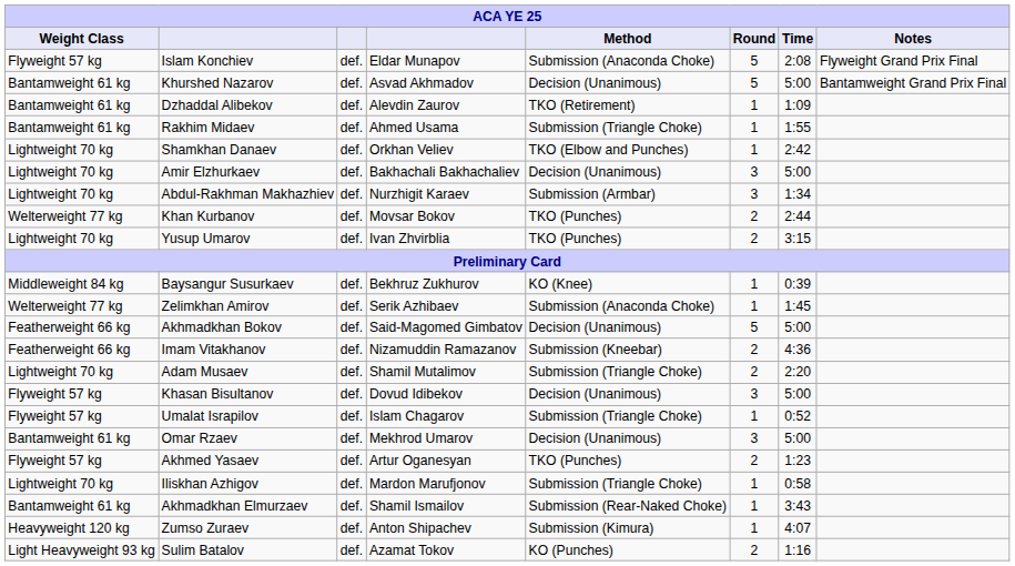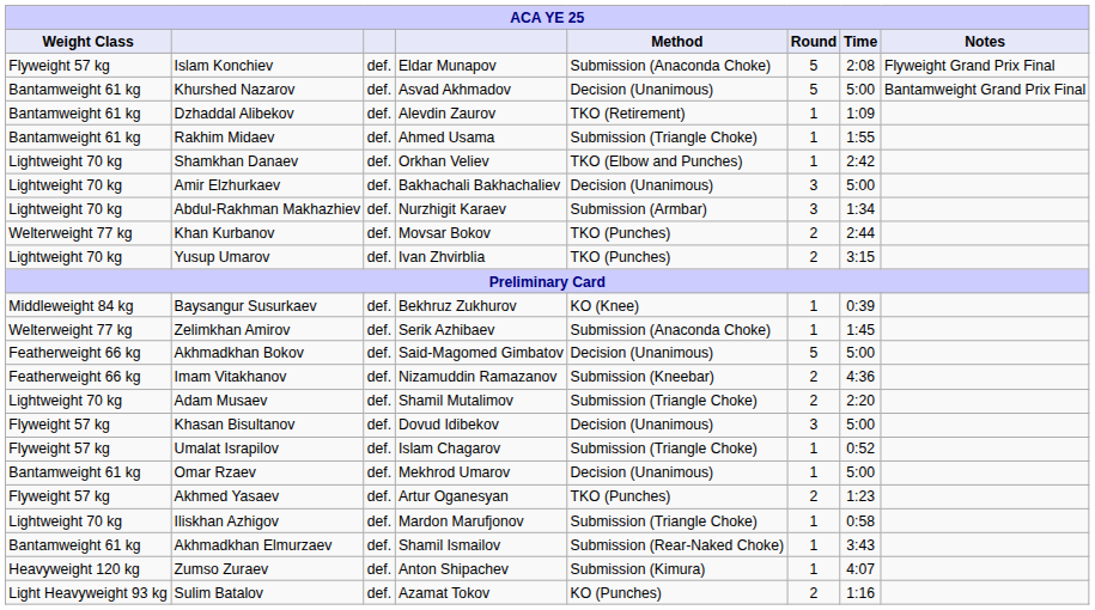Omar Rzaev | Round: 3 -> 1
